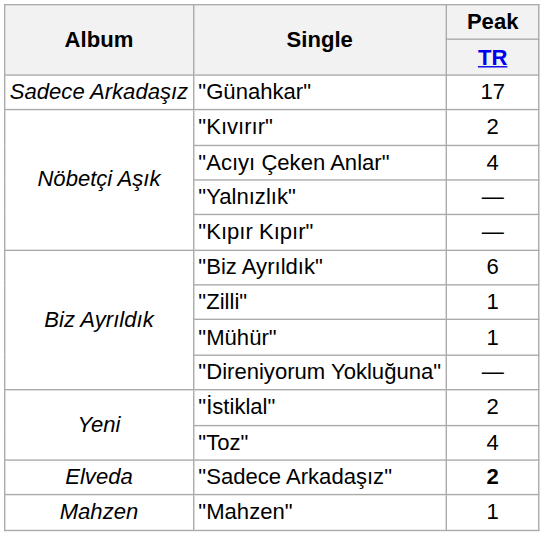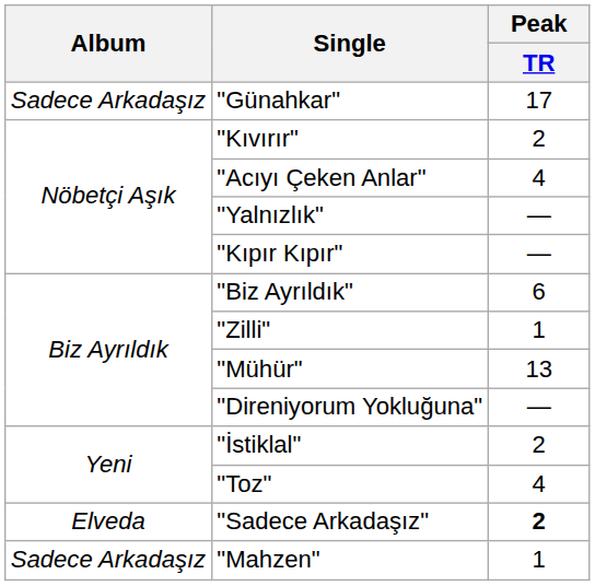"Mühür" | Peak / TR: 1 -> 13
"Mahzen" | Album: Mahzen -> Sadece Arkadaşız
